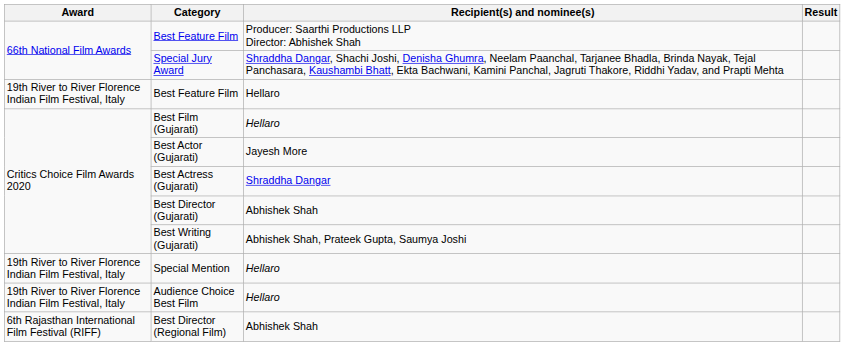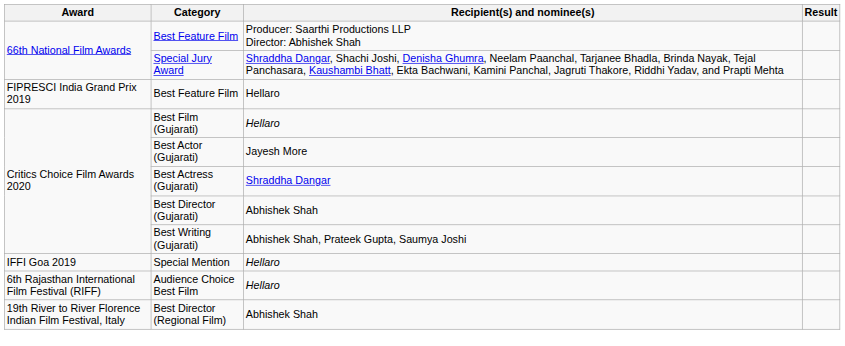Best Feature Film / Hellaro | Award: 19th River to River Florence Indian Film Festival, Italy -> FIPRESCI India Grand Prix 2019
Special Mention | Award: 19th River to River Florence Indian Film Festival, Italy -> IFFI Goa 2019
Audience Choice Best Film | Award: 19th River to River Florence Indian Film Festival, Italy -> 6th Rajasthan International Film Festival (RIFF)
Best Director (Regional Film) | Award: 6th Rajasthan International Film Festival (RIFF) -> 19th River to River Florence Indian Film Festival, Italy
